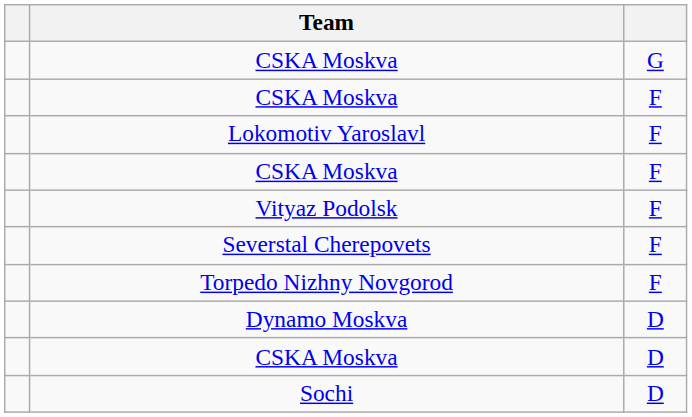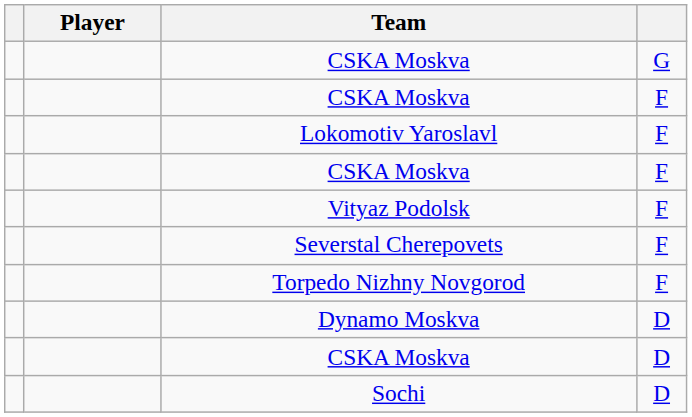+ column: Player
